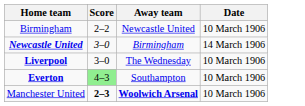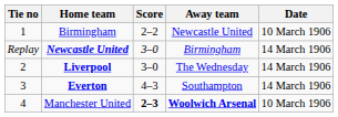+ column: Tie no | 1 | Replay | 2 | 3 | 4
Liverpool | Date: 10 March 1906 -> 14 March 1906
Everton | Score: lightgreen background -> no background
Everton | Date: 10 March 1906 -> 14 March 1906
